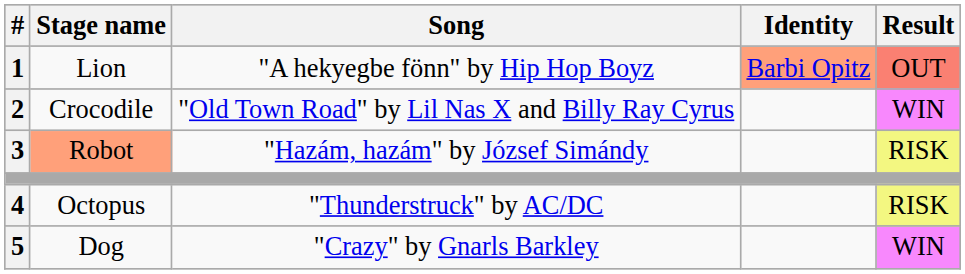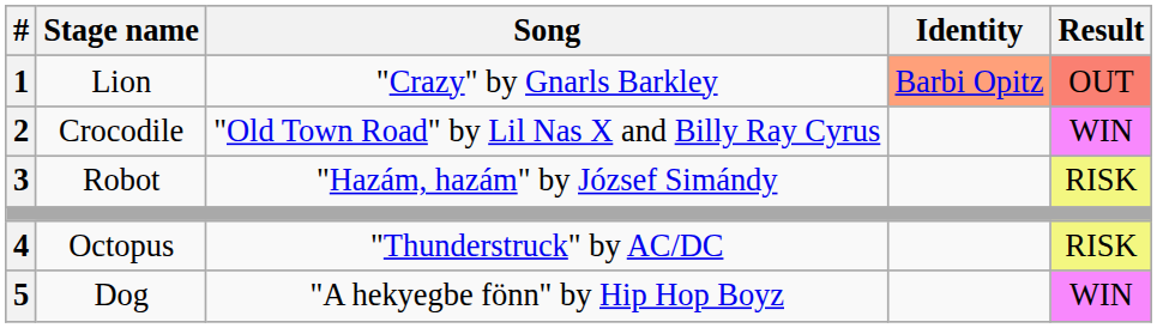1 | Song: "A hekyegbe fönn" by Hip Hop Boyz -> "Crazy" by Gnarls Barkley
3 | Stage name: lightsalmon background -> no background
5 | Song: "Crazy" by Gnarls Barkley -> "A hekyegbe fönn" by Hip Hop Boyz
